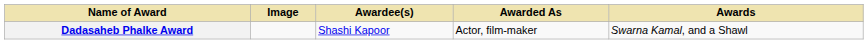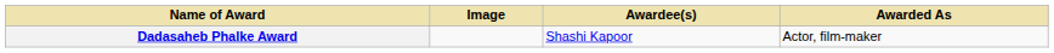- column: Awards | Swarna Kamal, and a Shawl
